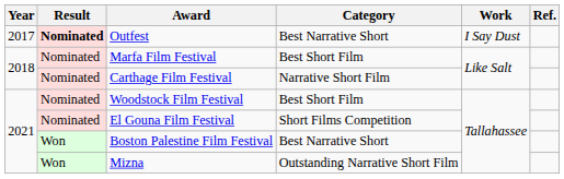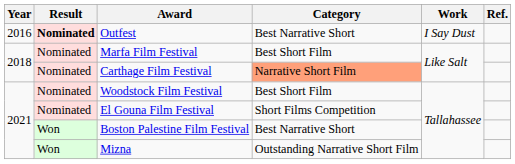Outfest | Year: 2017 -> 2016
Carthage Film Festival | Category: no background -> lightsalmon background
